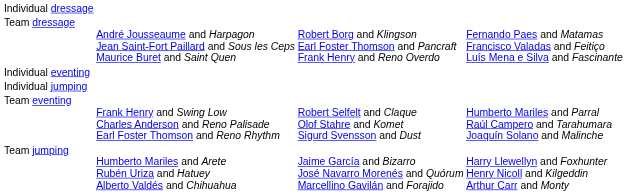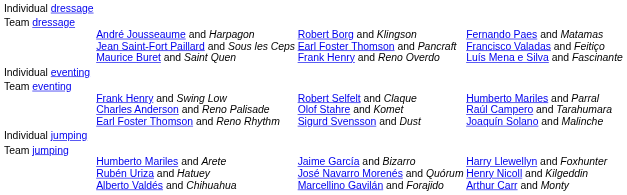rows swapped: Team eventing <-> Individual jumping
